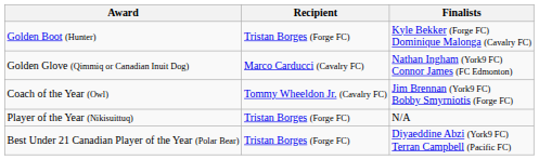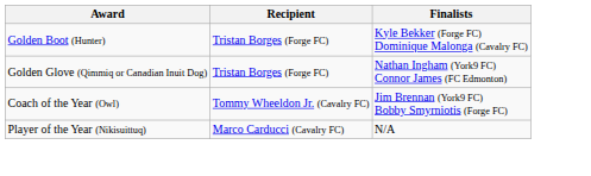Golden Glove (Qimmiq or Canadian Inuit Dog) | Recipient: Marco Carducci (Cavalry FC) -> Tristan Borges (Forge FC)
Player of the Year (Nikisuittuq) | Recipient: Tristan Borges (Forge FC) -> Marco Carducci (Cavalry FC)
- row: Best Under 21 Canadian Player of the Year (Polar Bear) | Tristan Borges (Forge FC) | Diyaeddine Abzi (York9 FC) Terran Campbell (Pacific FC)
